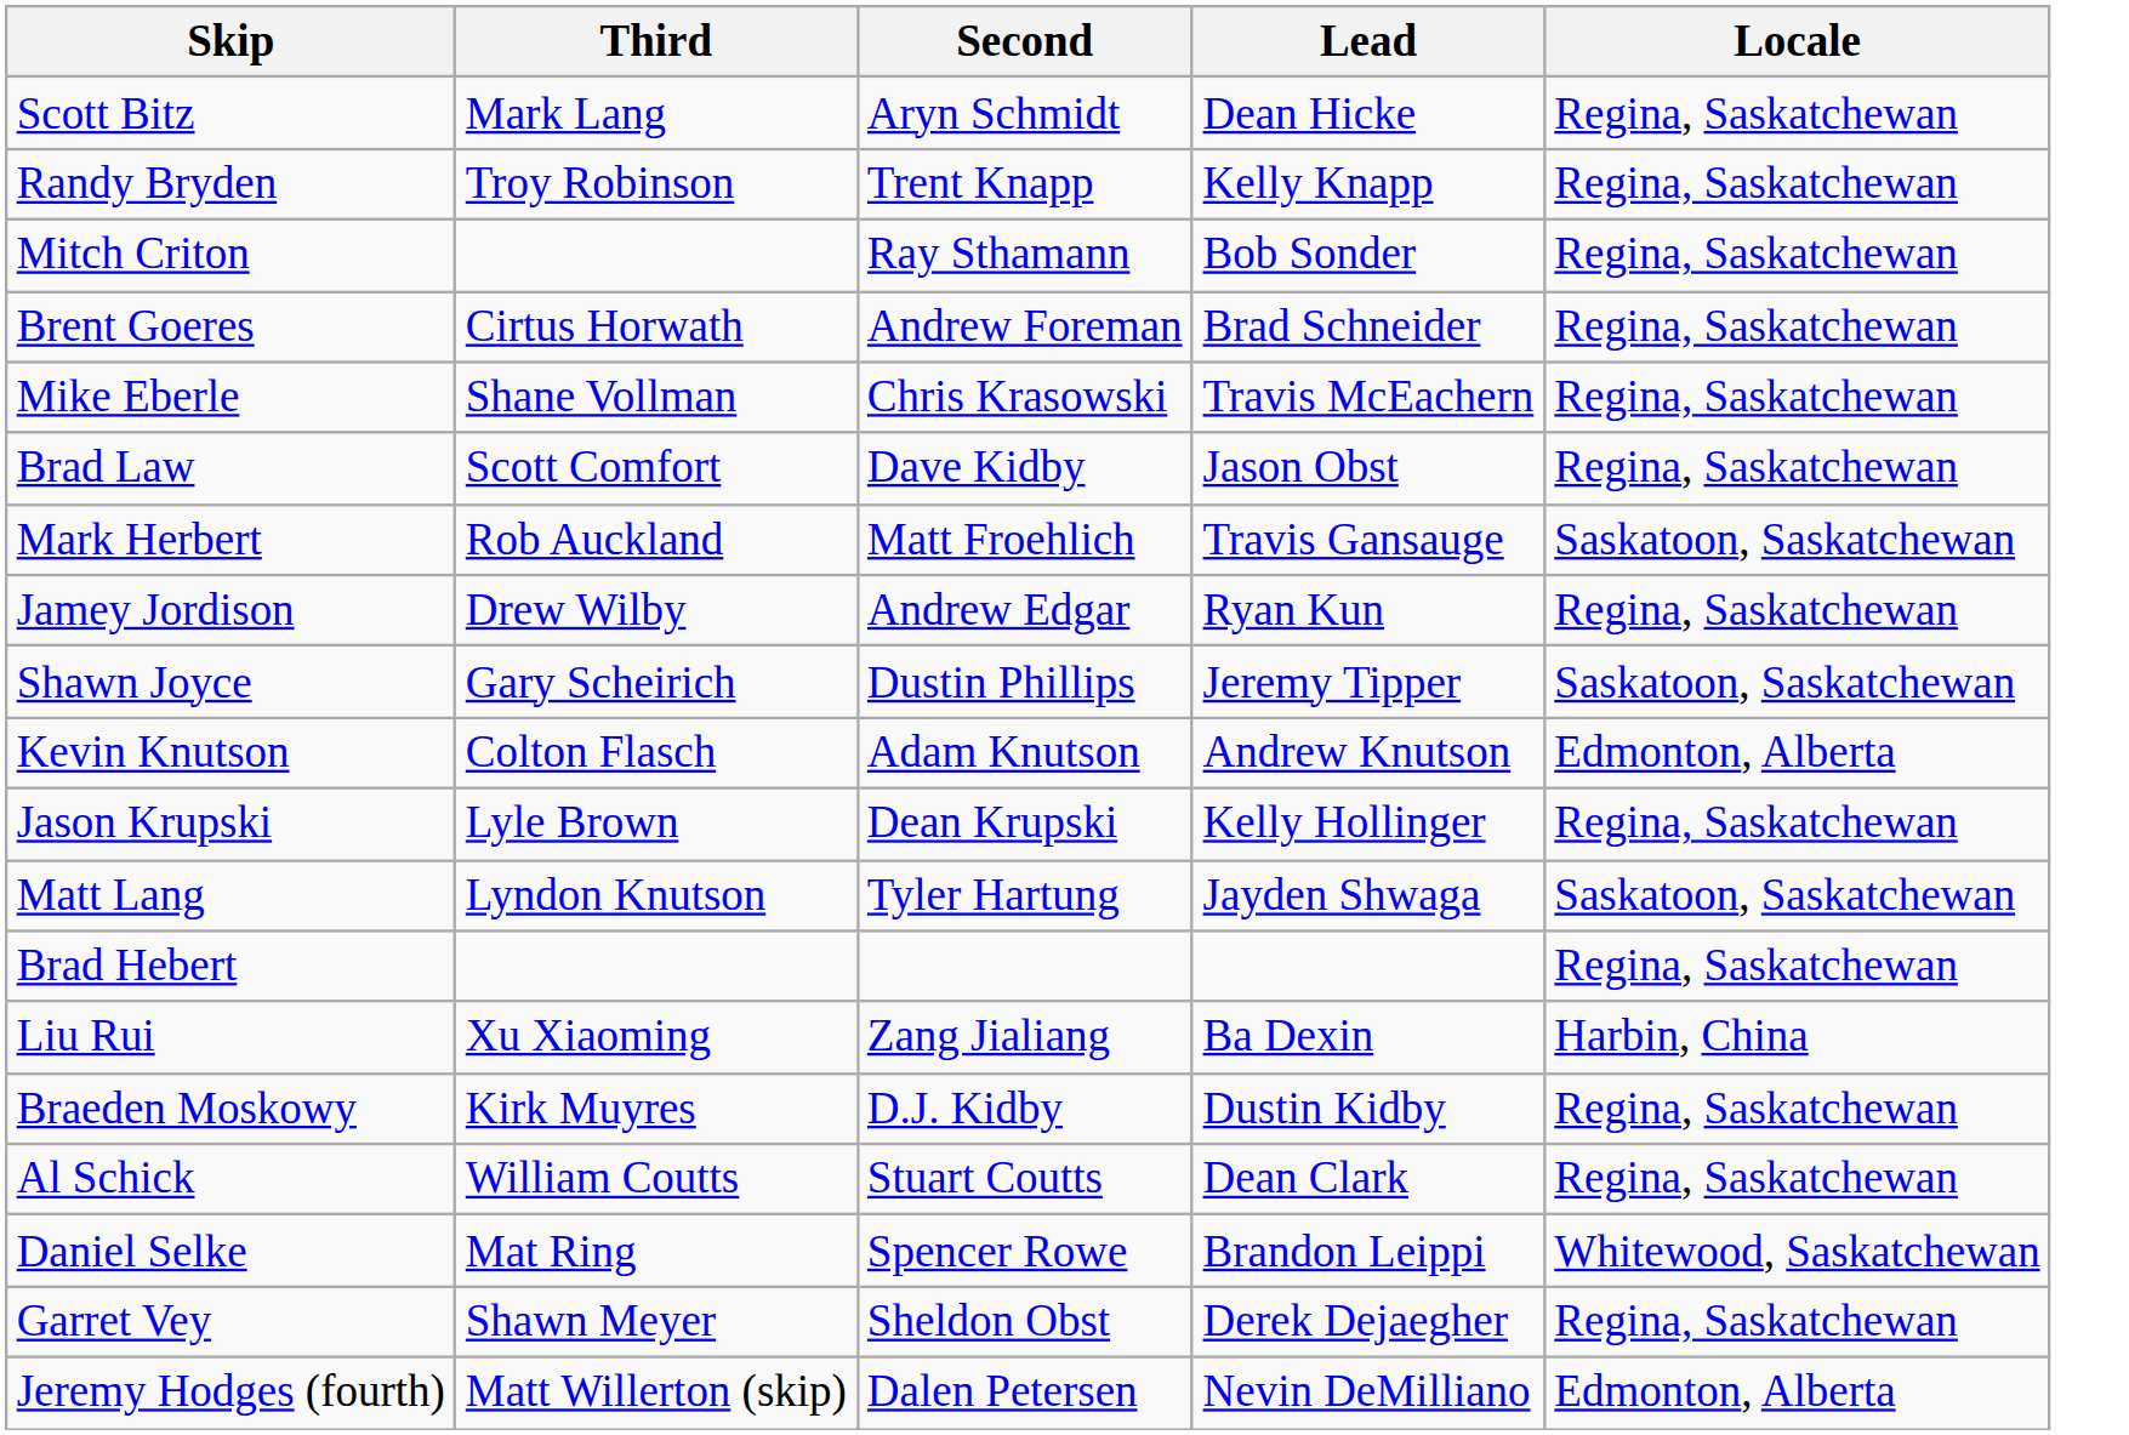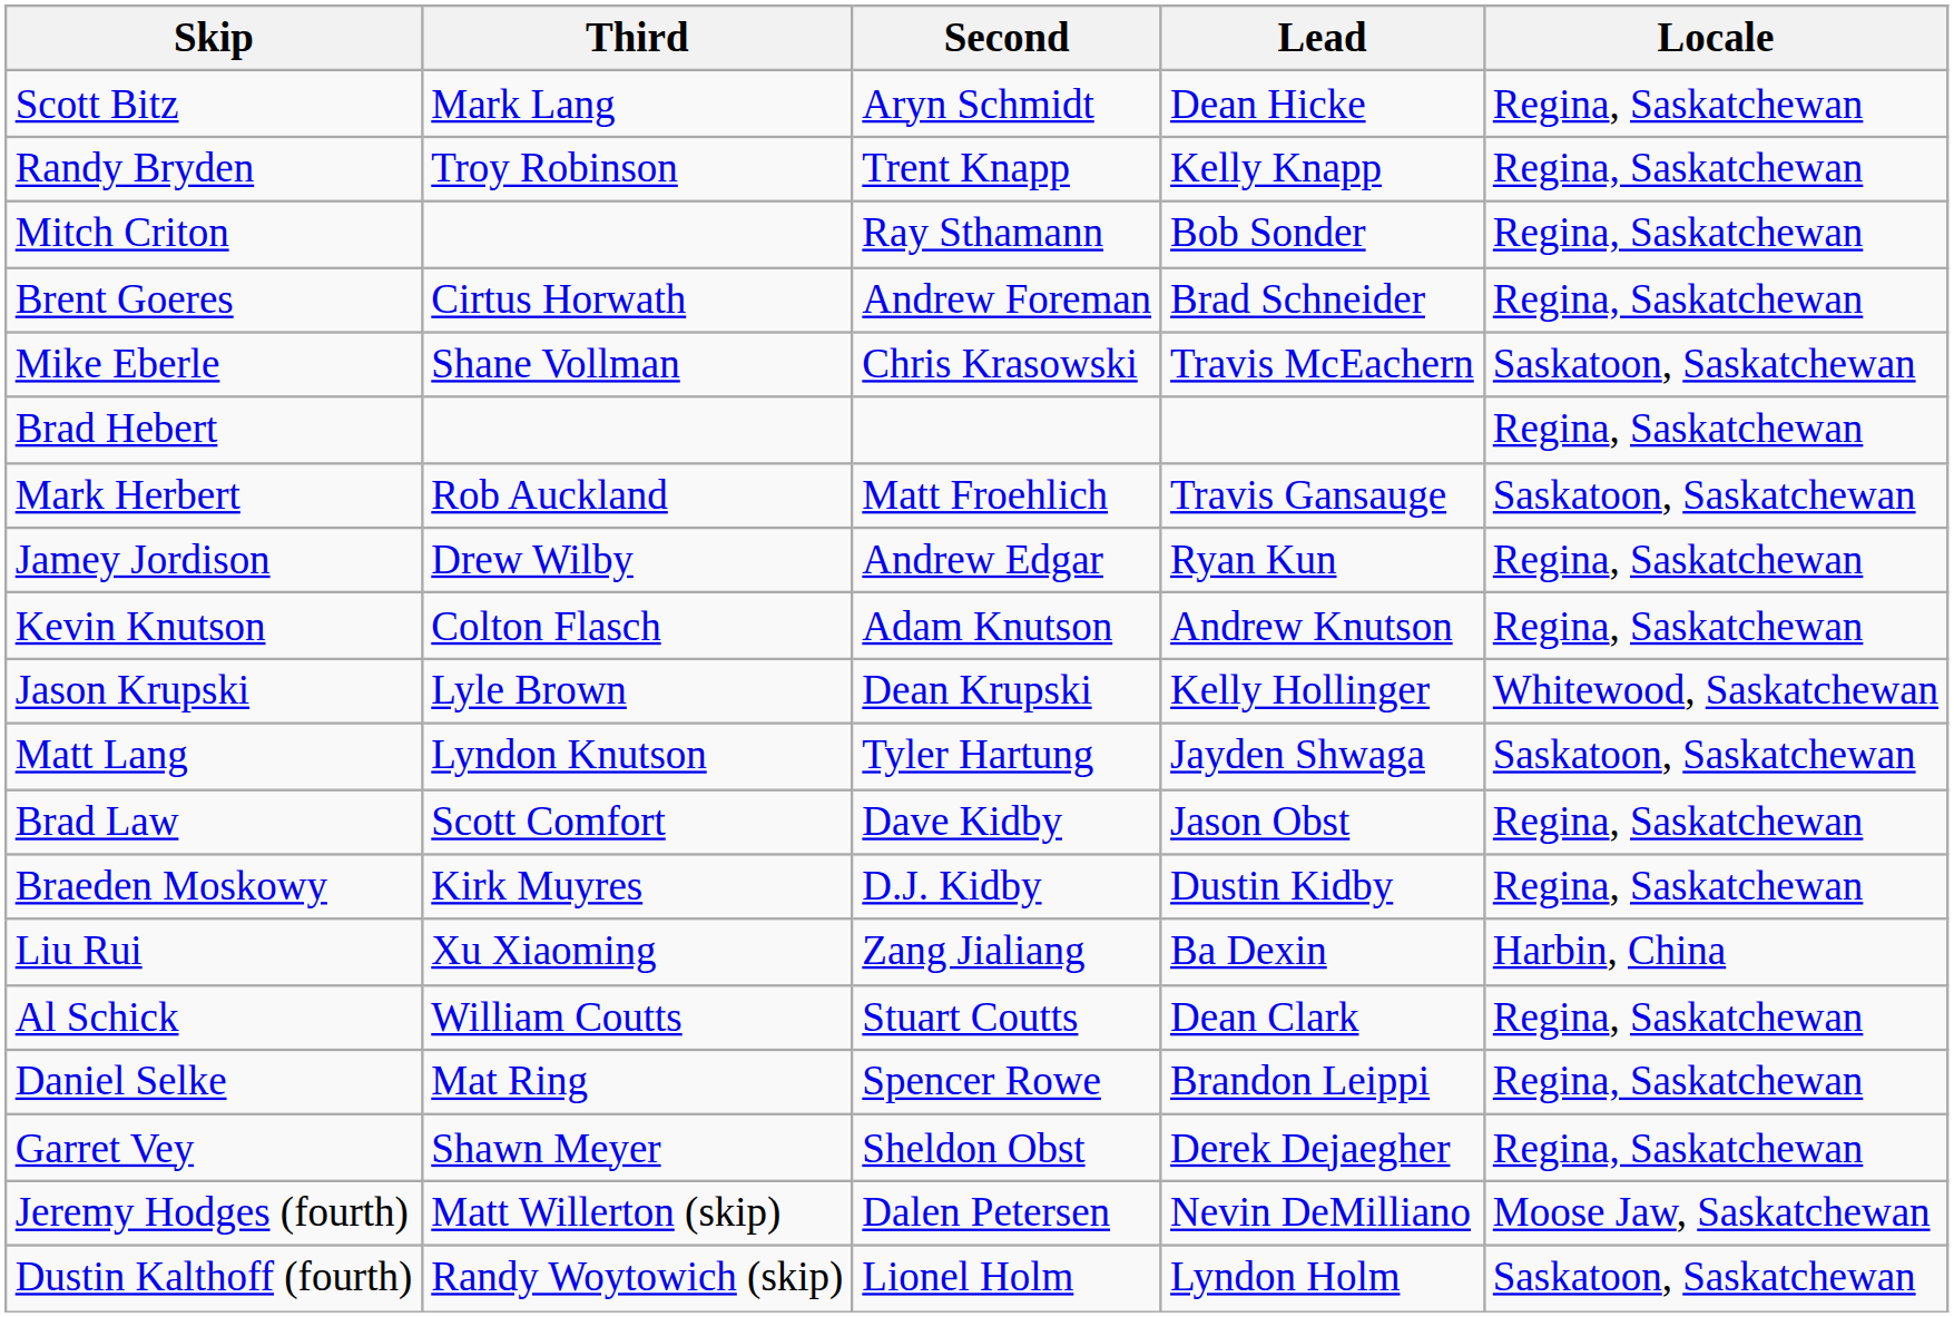Mike Eberle | Locale: Regina, Saskatchewan -> Saskatoon, Saskatchewan
rows swapped: Brad Hebert <-> Brad Law
- row: Shawn Joyce | Gary Scheirich | Dustin Phillips | Jeremy Tipper | Saskatoon, Saskatchewan
Kevin Knutson | Locale: Edmonton, Alberta -> Regina, Saskatchewan
Jason Krupski | Locale: Regina, Saskatchewan -> Whitewood, Saskatchewan
rows swapped: Liu Rui <-> Braeden Moskowy
Daniel Selke | Locale: Whitewood, Saskatchewan -> Regina, Saskatchewan
Jeremy Hodges (fourth) | Locale: Edmonton, Alberta -> Moose Jaw, Saskatchewan
+ row: Dustin Kalthoff (fourth) | Randy Woytowich (skip) | Lionel Holm | Lyndon Holm | Saskatoon, Saskatchewan
